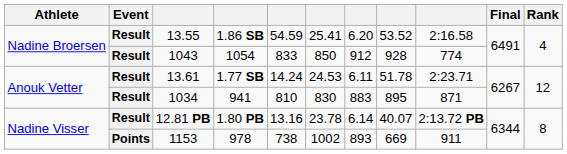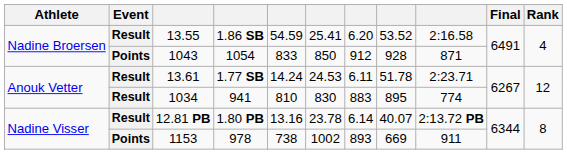1054 | Event: Result -> Points
1054 | column 9: 774 -> 871
941 | column 9: 871 -> 774
